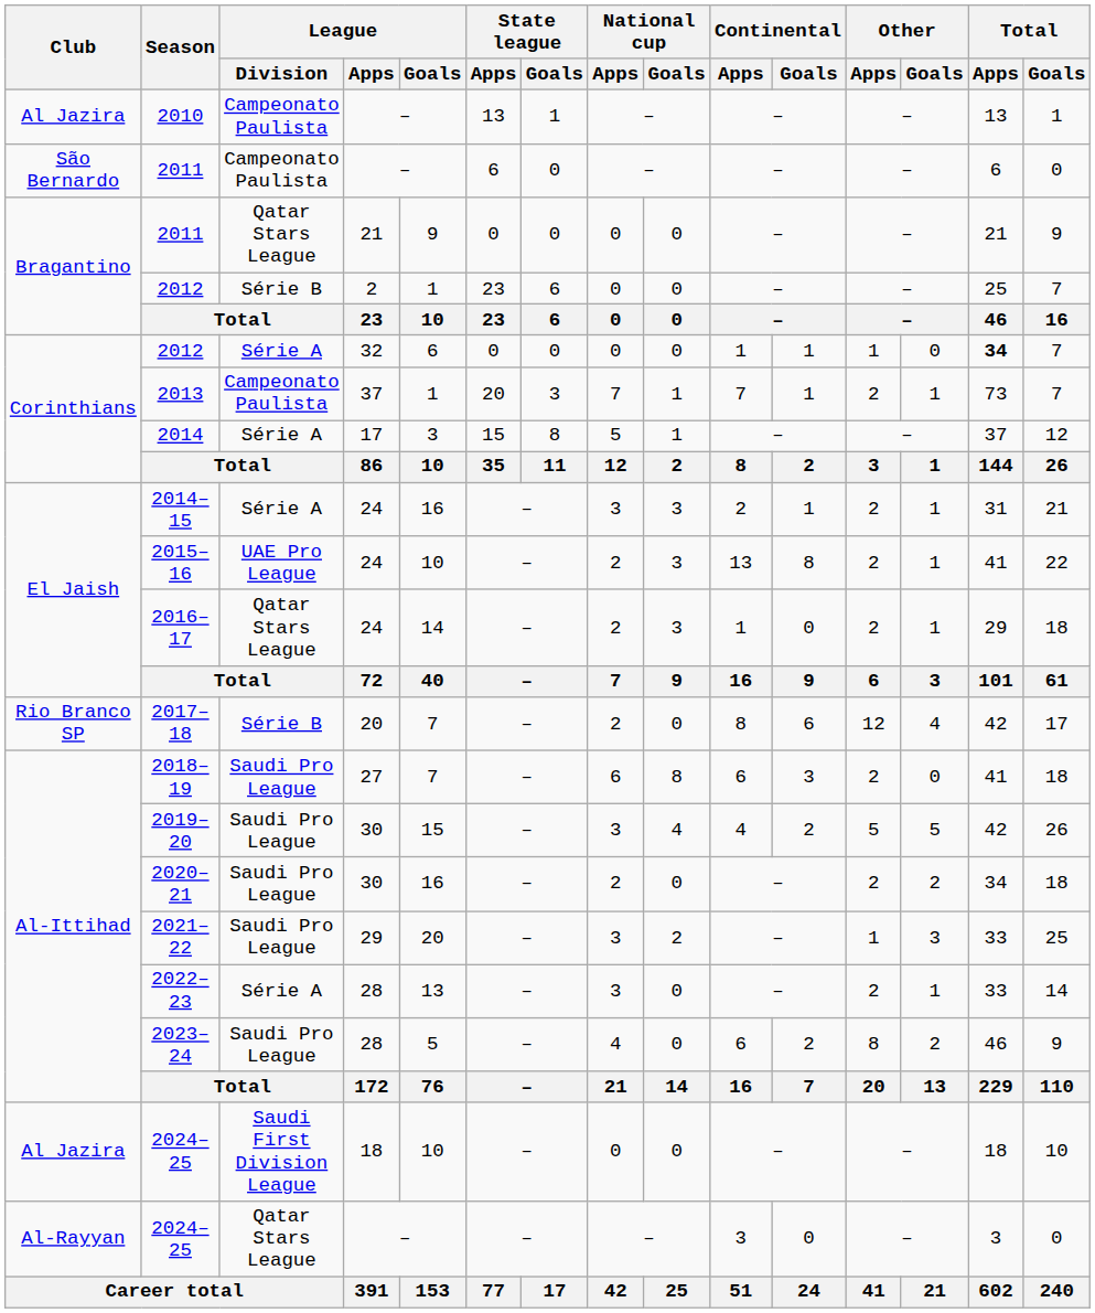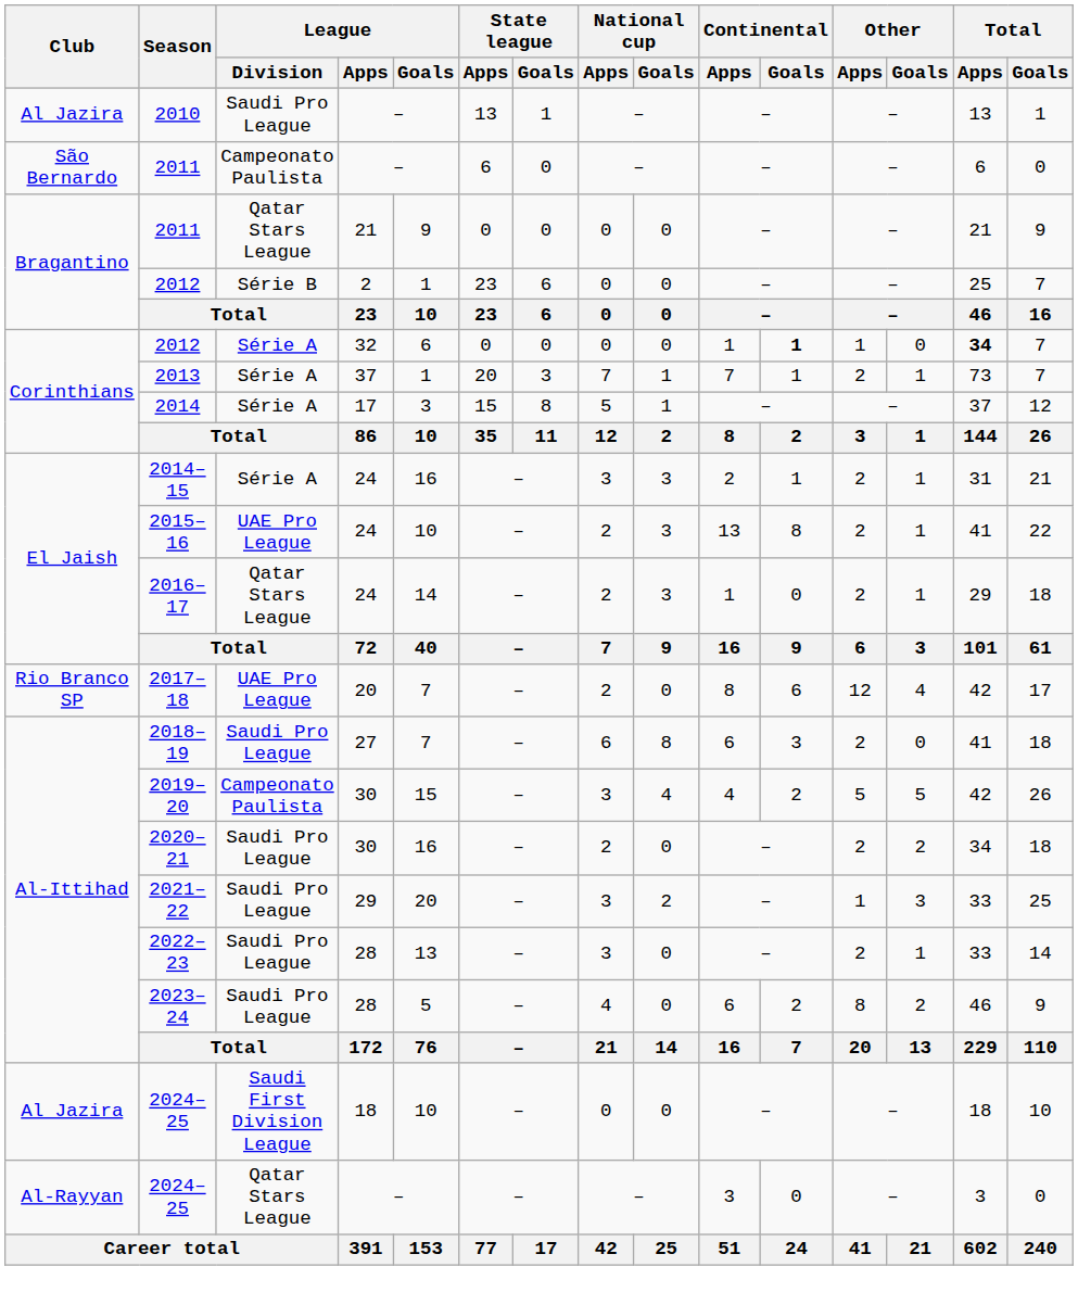2010 | League / Division: Campeonato Paulista -> Saudi Pro League
2012 / 32 | Continental / Goals: normal -> bold
2013 | League / Division: Campeonato Paulista -> Série A
2017–18 | League / Division: Série B -> UAE Pro League
2019–20 | League / Division: Saudi Pro League -> Campeonato Paulista
2022–23 | League / Division: Série A -> Saudi Pro League
